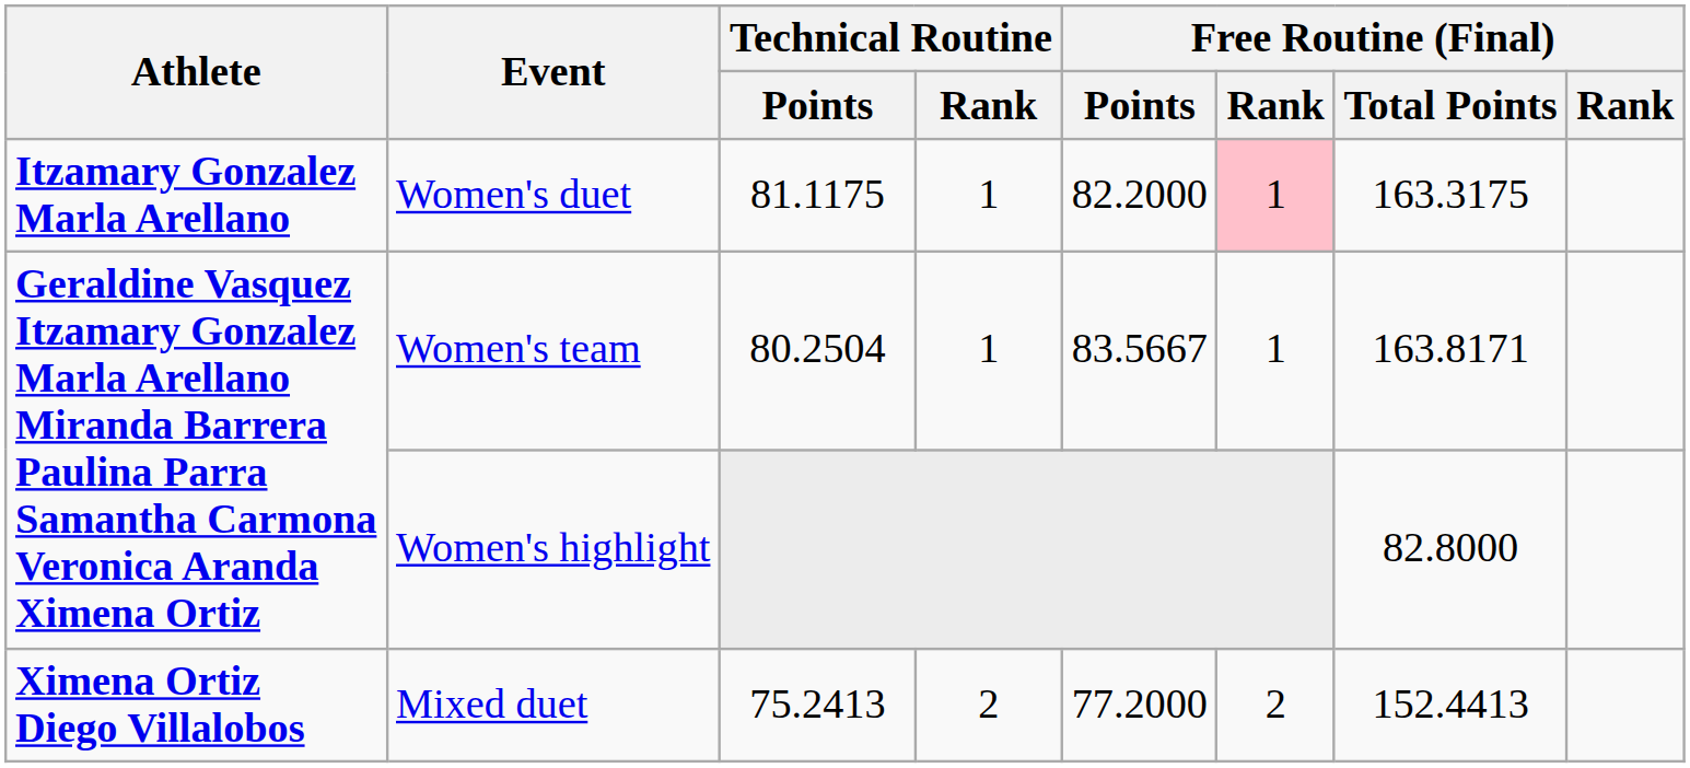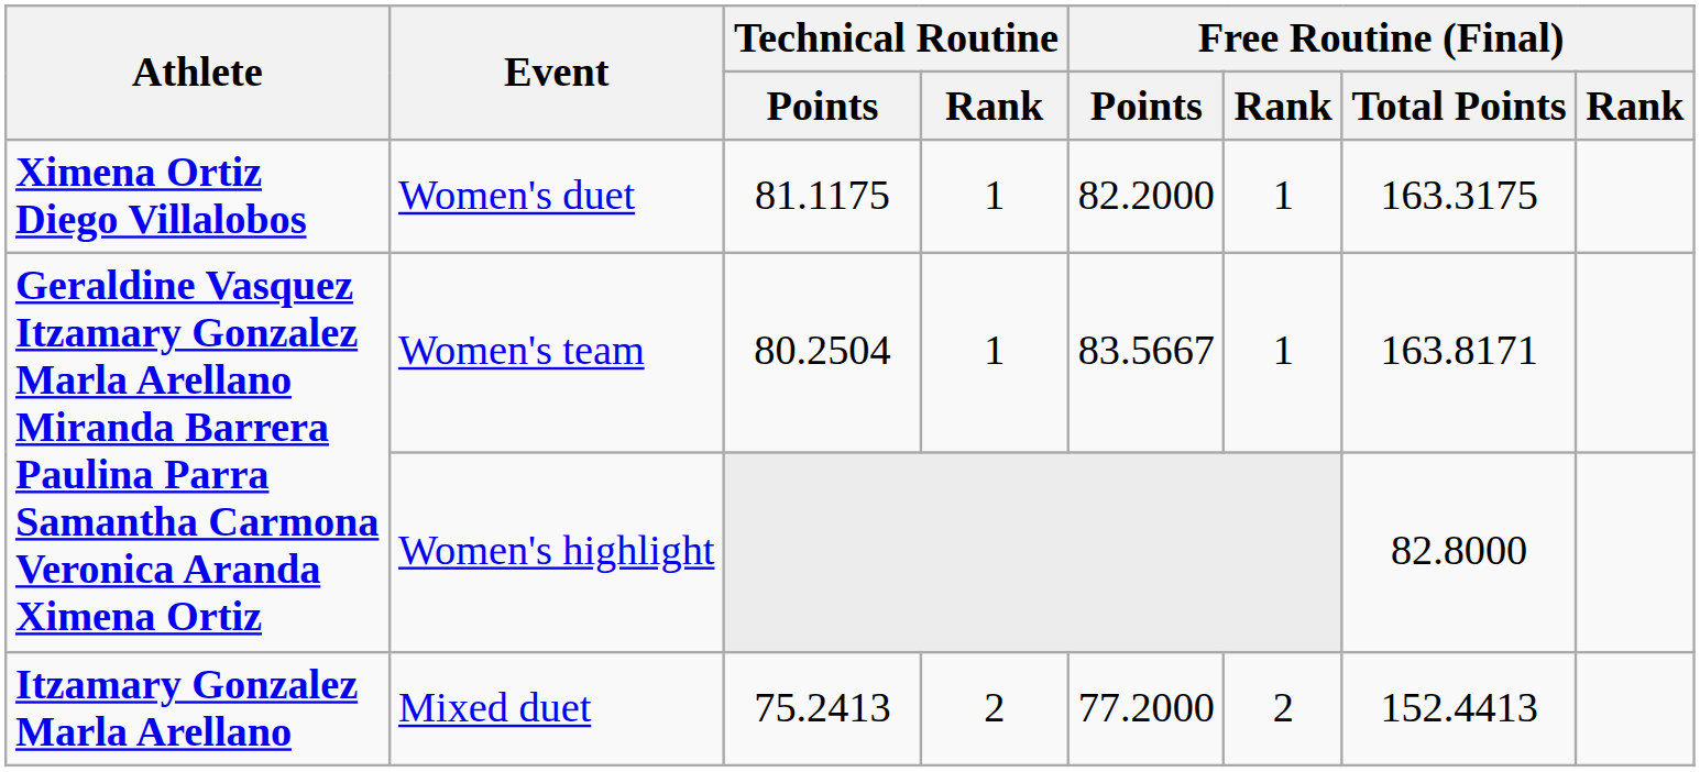Women's duet | Athlete: Itzamary Gonzalez Marla Arellano -> Ximena Ortiz Diego Villalobos
Women's duet | column 6: pink background -> no background
Mixed duet | Athlete: Ximena Ortiz Diego Villalobos -> Itzamary Gonzalez Marla Arellano
